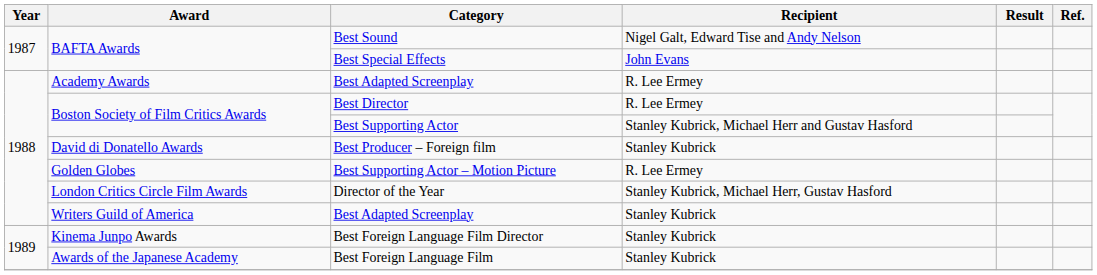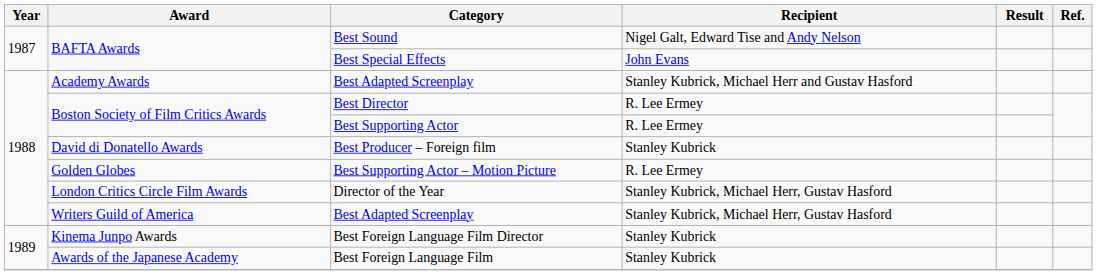Academy Awards / Best Adapted Screenplay | Recipient: R. Lee Ermey -> Stanley Kubrick, Michael Herr and Gustav Hasford
Best Supporting Actor | Recipient: Stanley Kubrick, Michael Herr and Gustav Hasford -> R. Lee Ermey
Writers Guild of America / Best Adapted Screenplay | Recipient: Stanley Kubrick -> Stanley Kubrick, Michael Herr, Gustav Hasford
